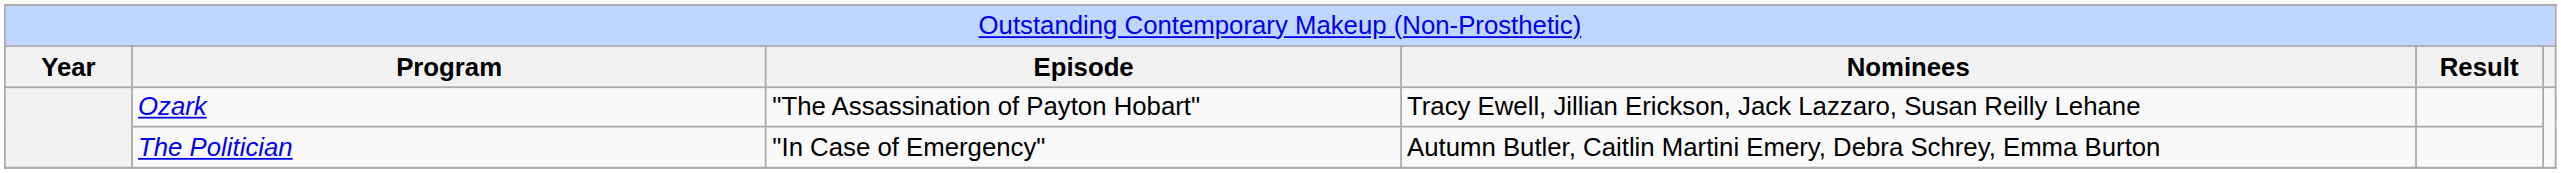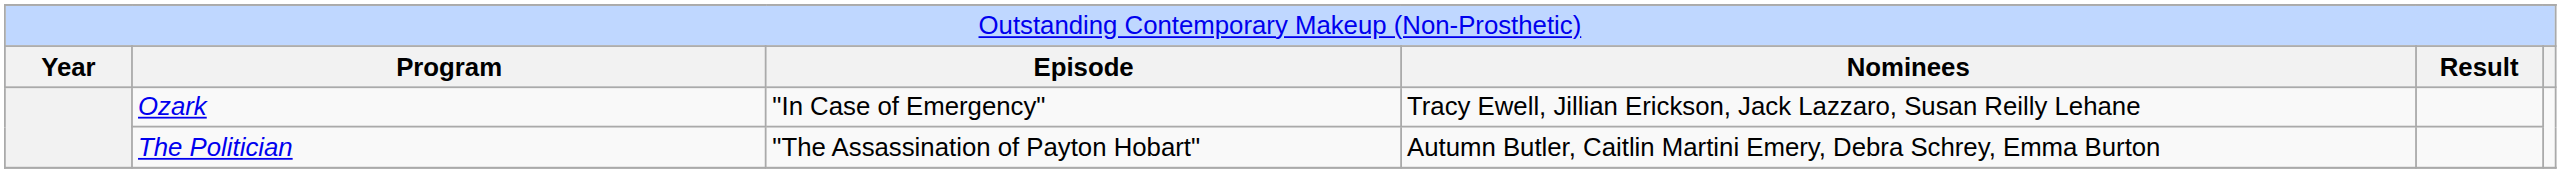Ozark | column 3: "The Assassination of Payton Hobart" -> "In Case of Emergency"
The Politician | column 3: "In Case of Emergency" -> "The Assassination of Payton Hobart"
